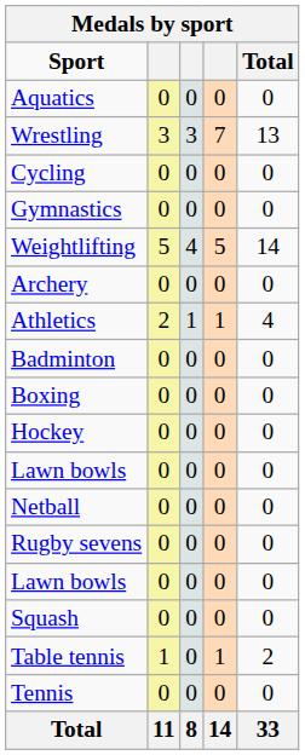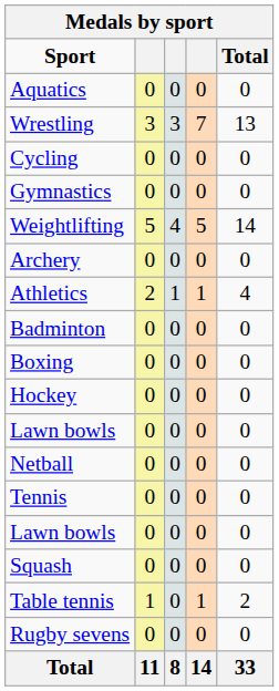rows swapped: Rugby sevens <-> Tennis
